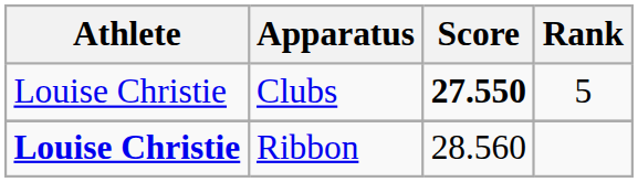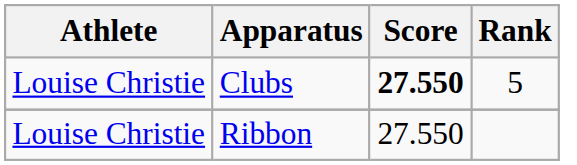Ribbon | Athlete: bold -> normal
Ribbon | Score: 28.560 -> 27.550
